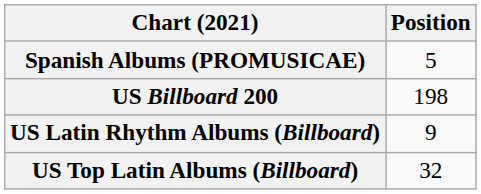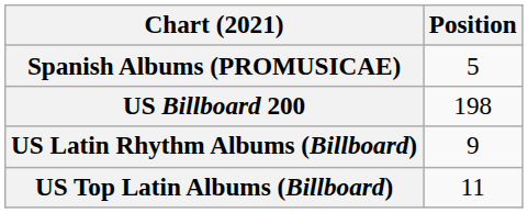US Top Latin Albums (Billboard) | Position: 32 -> 11
